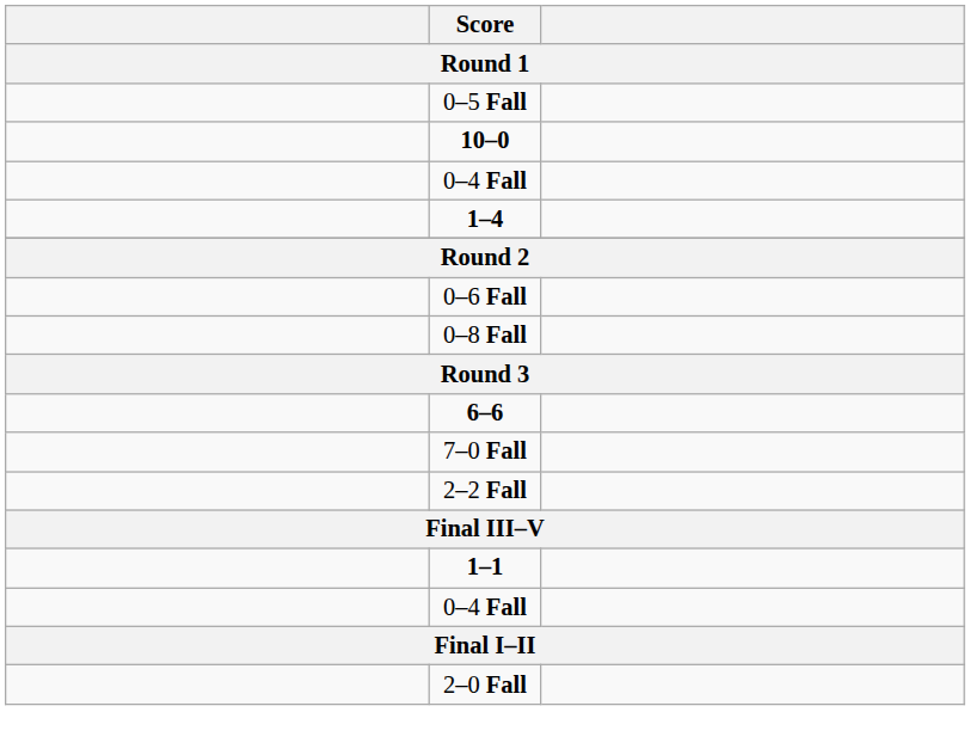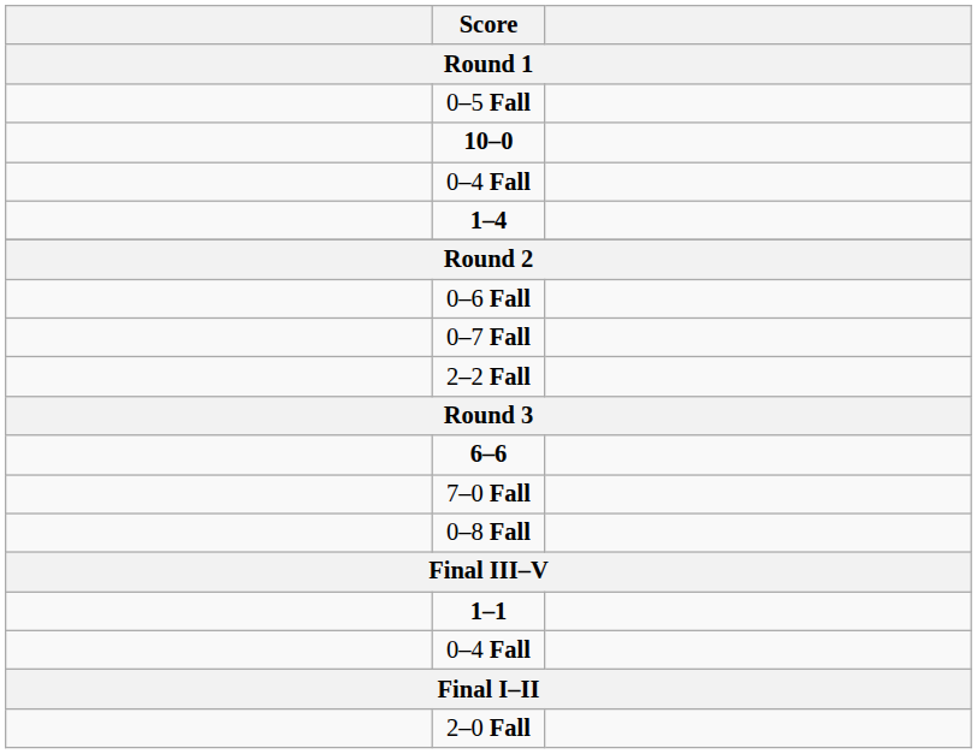+ row: 0–7 Fall
rows swapped: 0–8 Fall <-> 2–2 Fall
